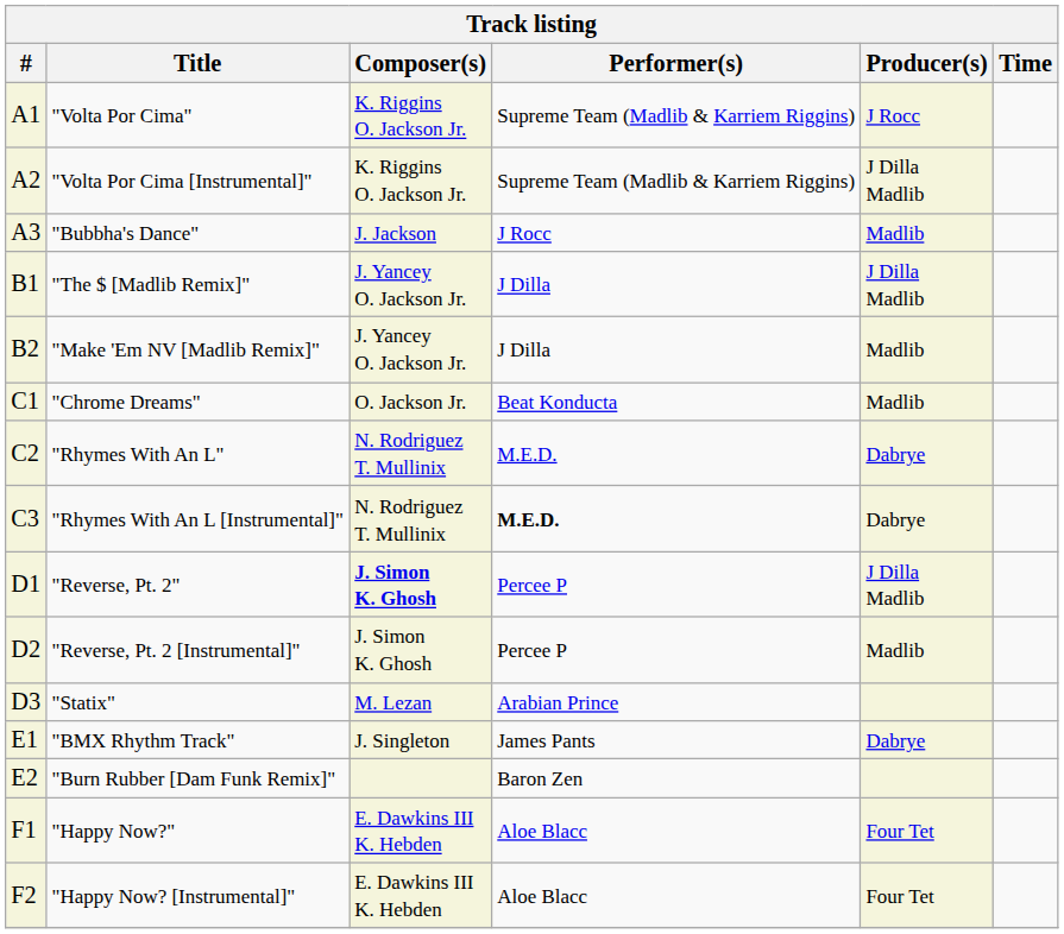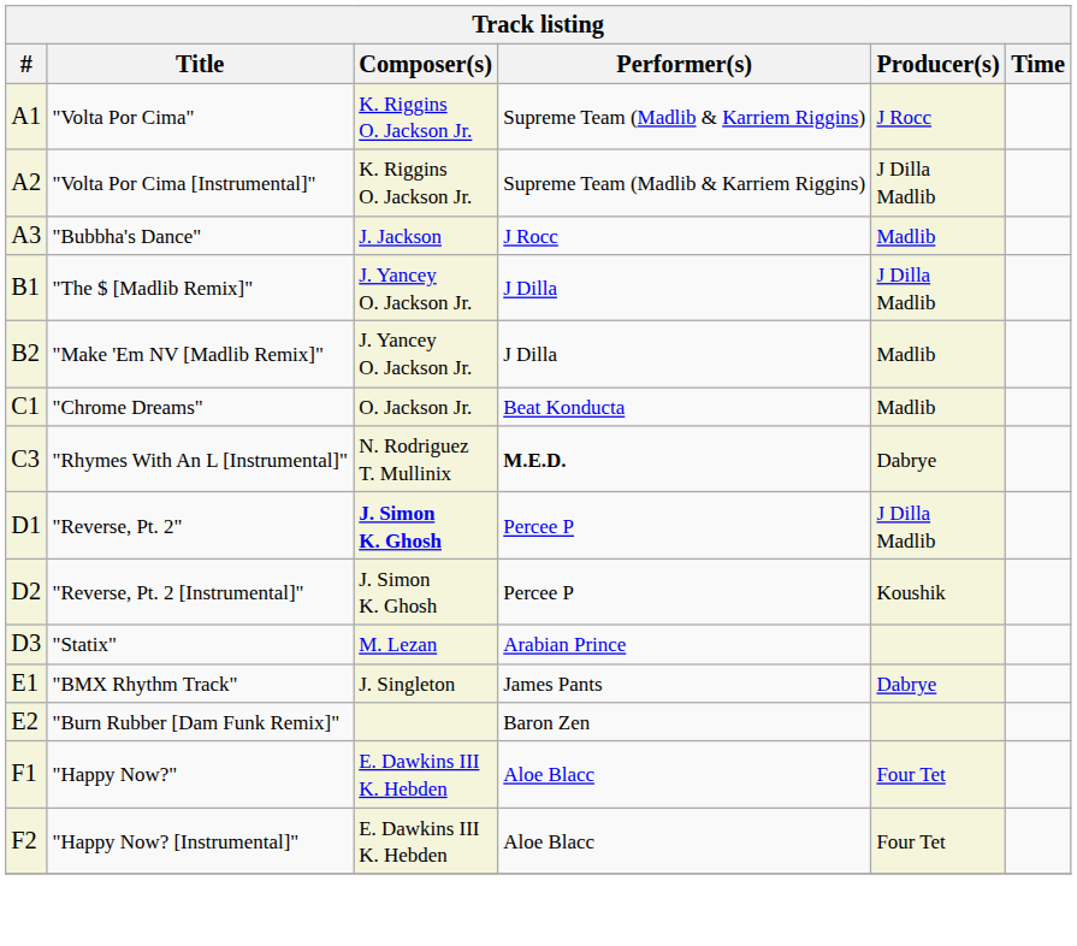- row: C2 | "Rhymes With An L" | N. Rodriguez T. Mullinix | M.E.D. | Dabrye
"Reverse, Pt. 2 [Instrumental]" | Producer(s): Madlib -> Koushik
